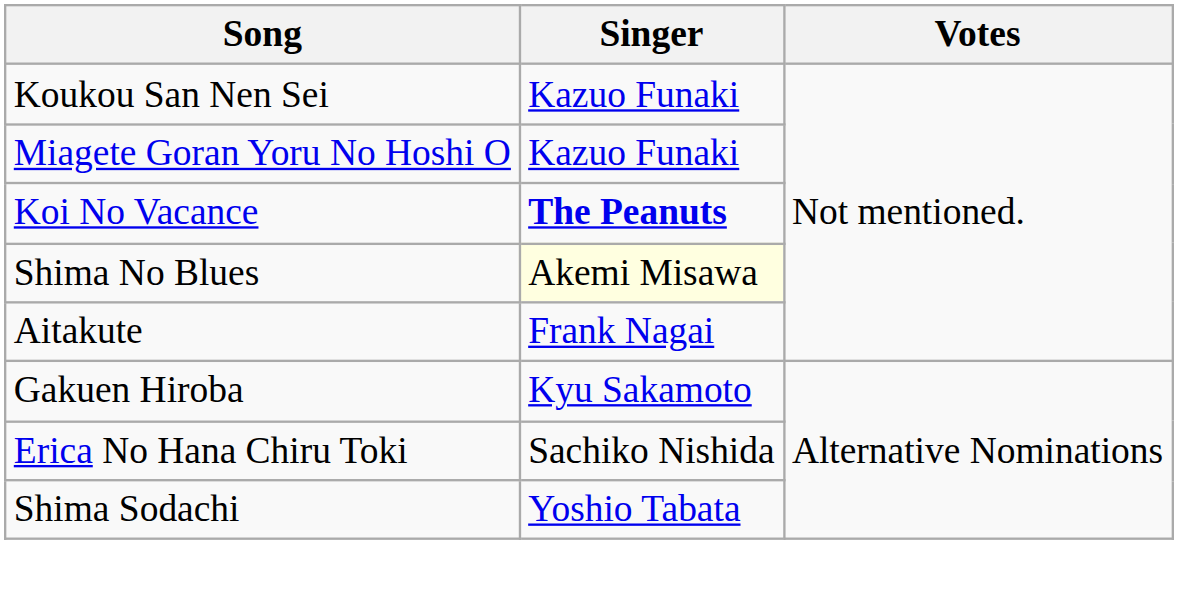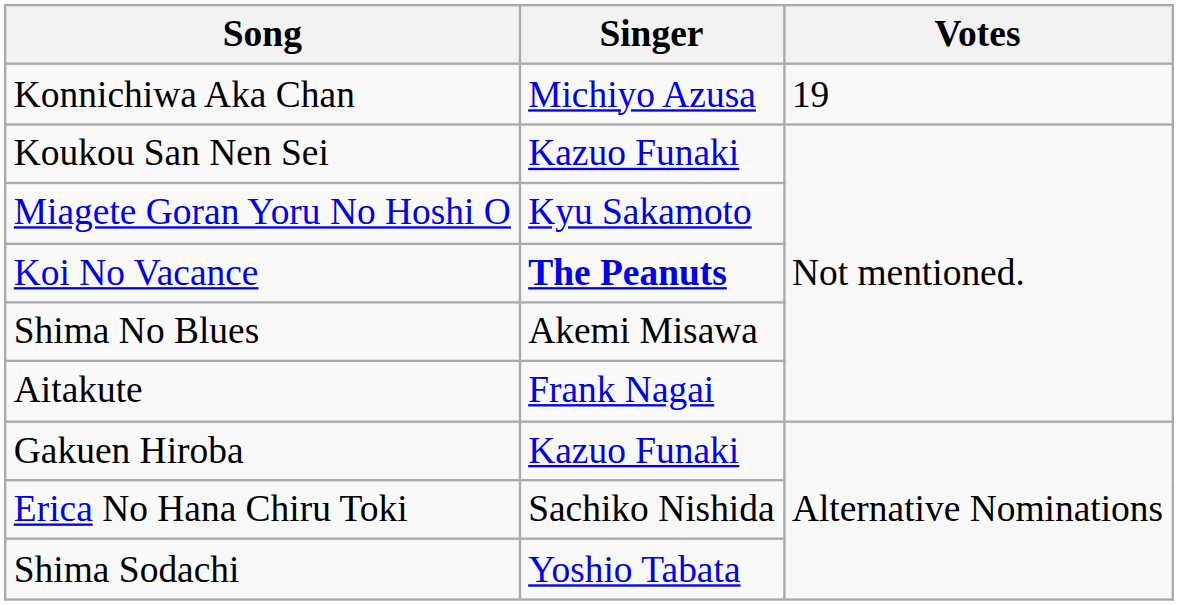+ row: Konnichiwa Aka Chan | Michiyo Azusa | 19
Miagete Goran Yoru No Hoshi O | Singer: Kazuo Funaki -> Kyu Sakamoto
Shima No Blues | Singer: lightyellow background -> no background
Gakuen Hiroba | Singer: Kyu Sakamoto -> Kazuo Funaki
